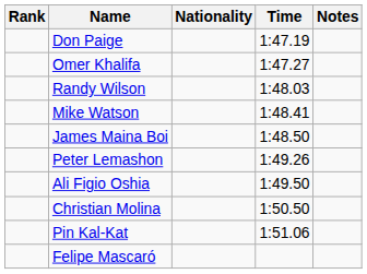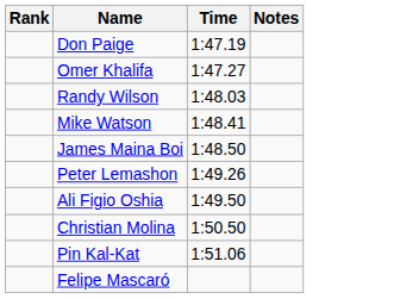- column: Nationality
